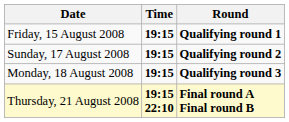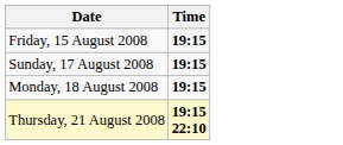- column: Round | Qualifying round 1 | Qualifying round 2 | Qualifying round 3 | Final round A Final round B
